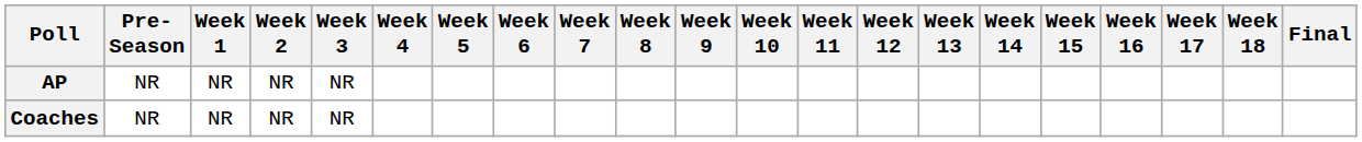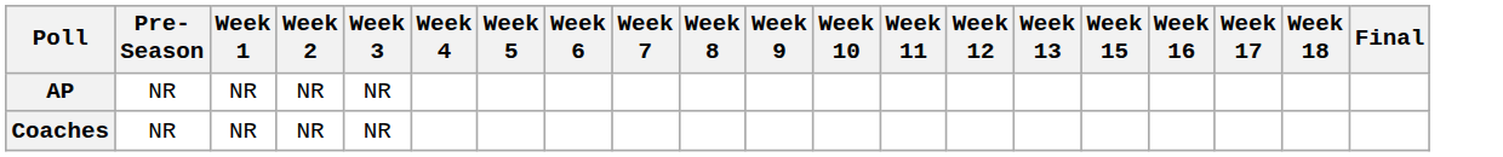- column: Week 14
